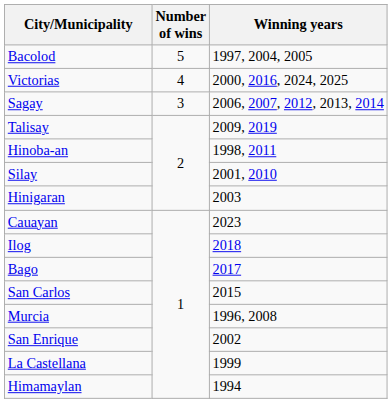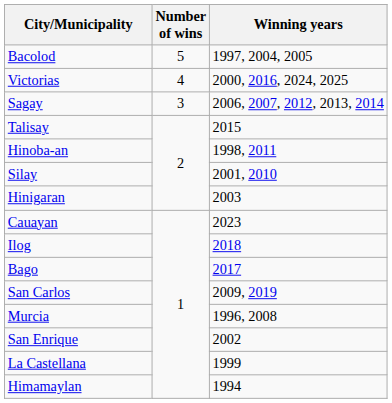Talisay | Winning years: 2009, 2019 -> 2015
San Carlos | Winning years: 2015 -> 2009, 2019
